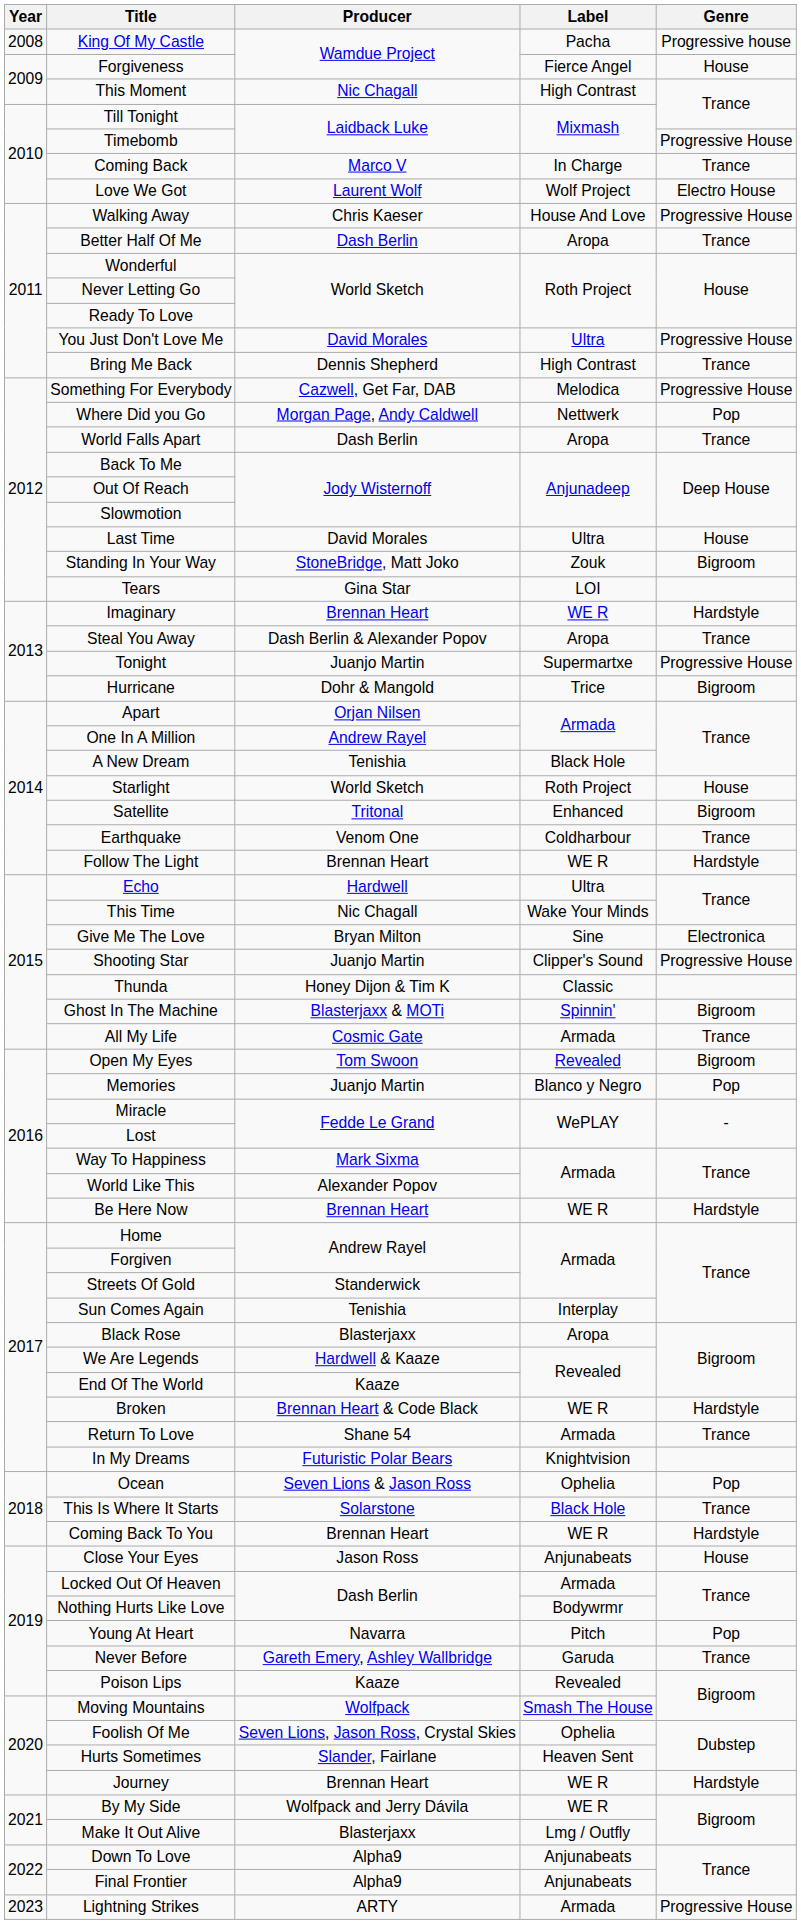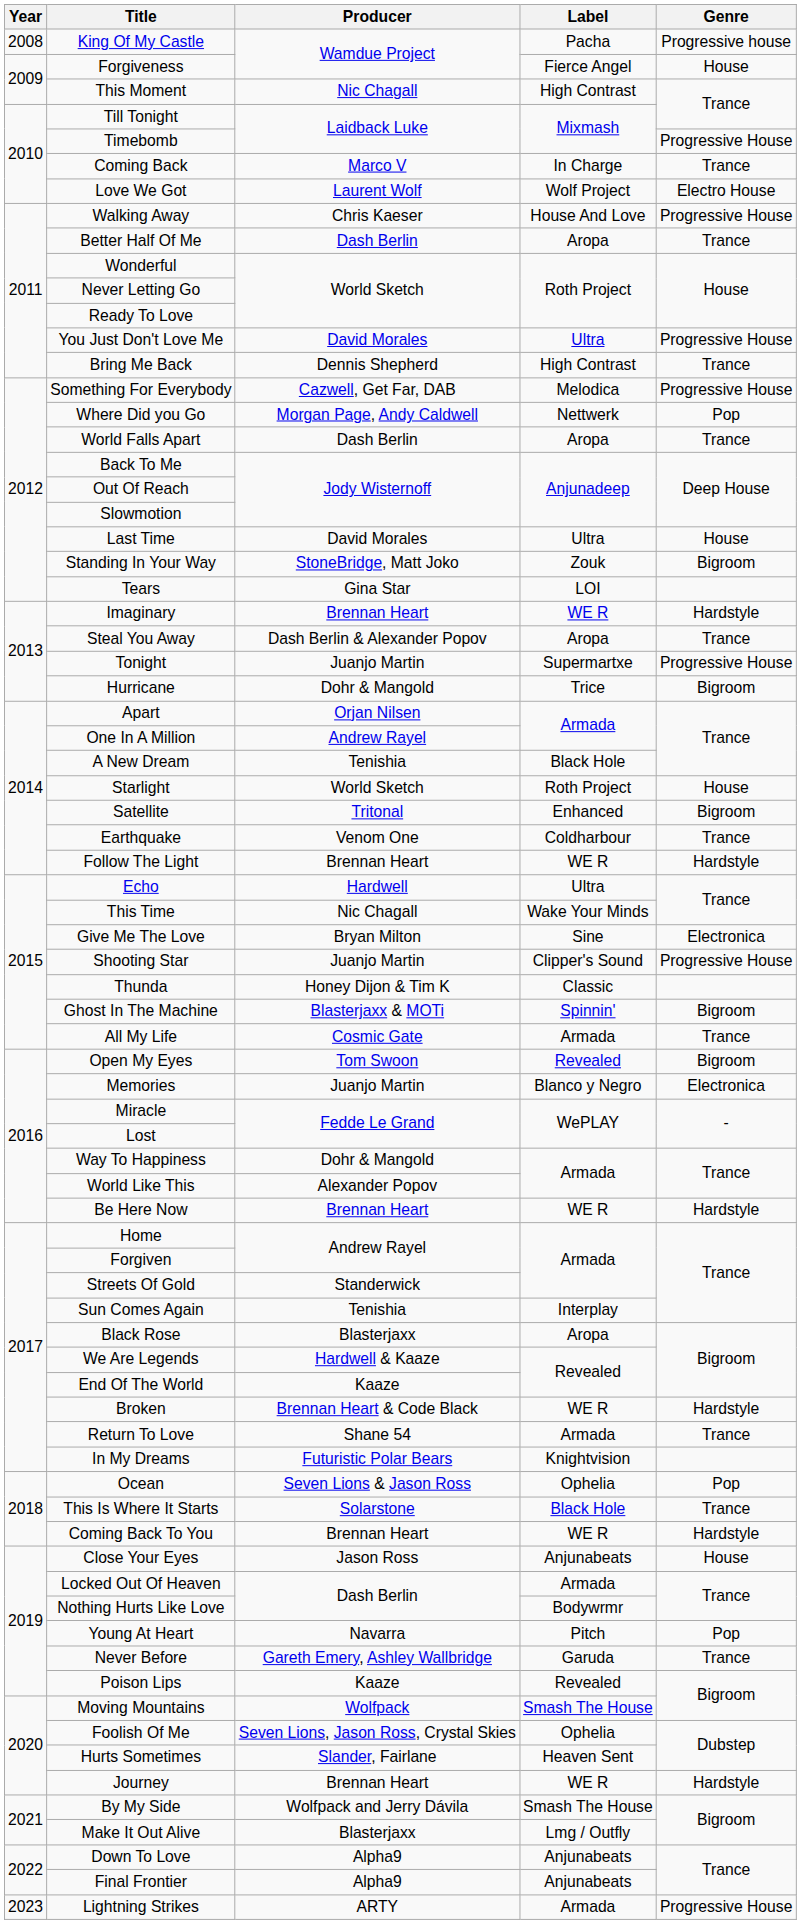Memories | Genre: Pop -> Electronica
Way To Happiness | Producer: Mark Sixma -> Dohr & Mangold
By My Side | Label: WE R -> Smash The House
